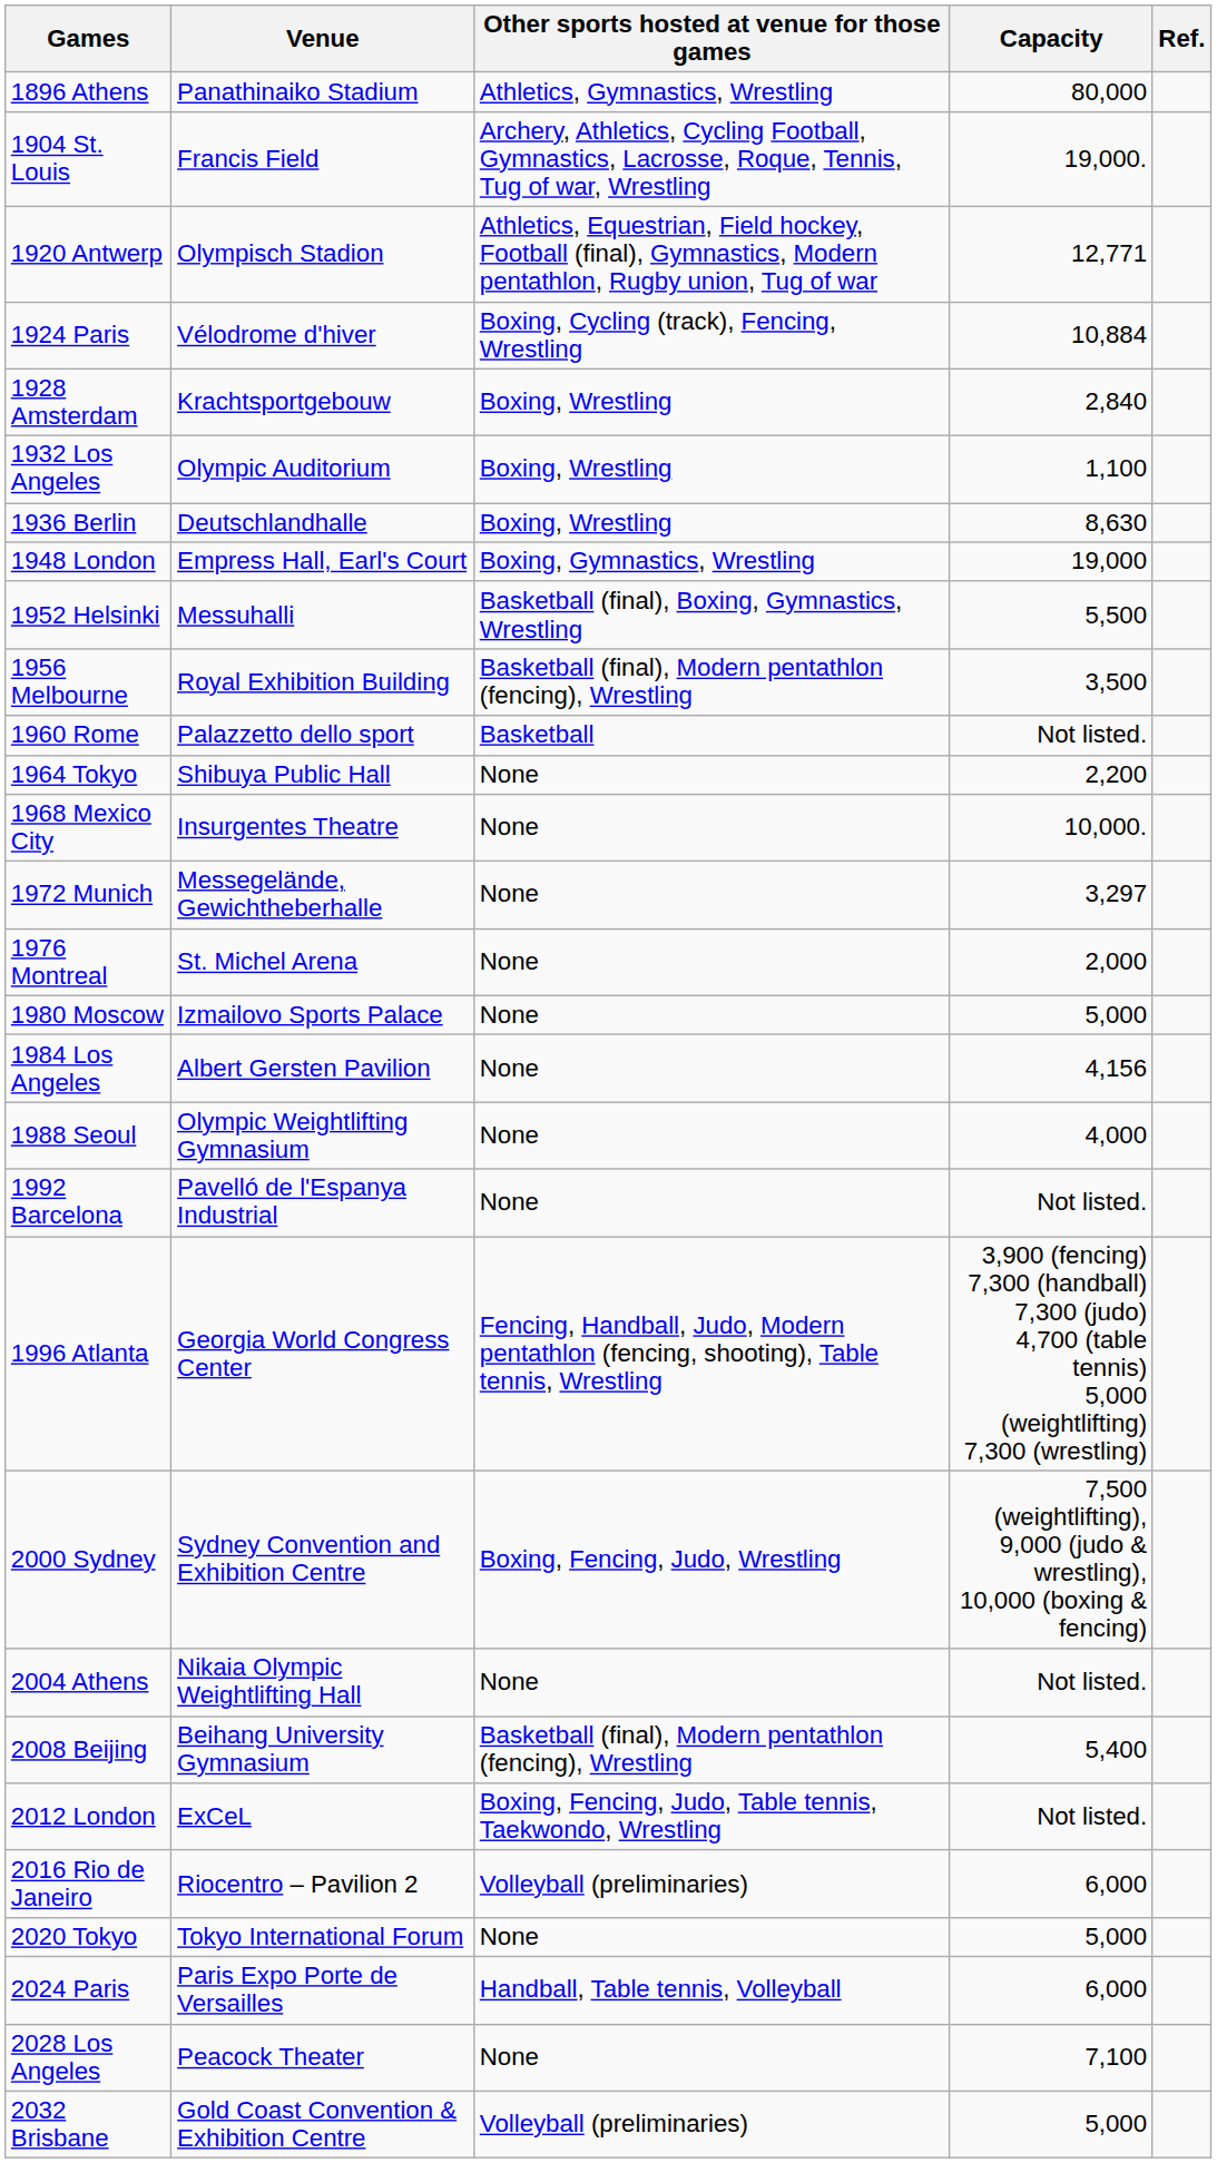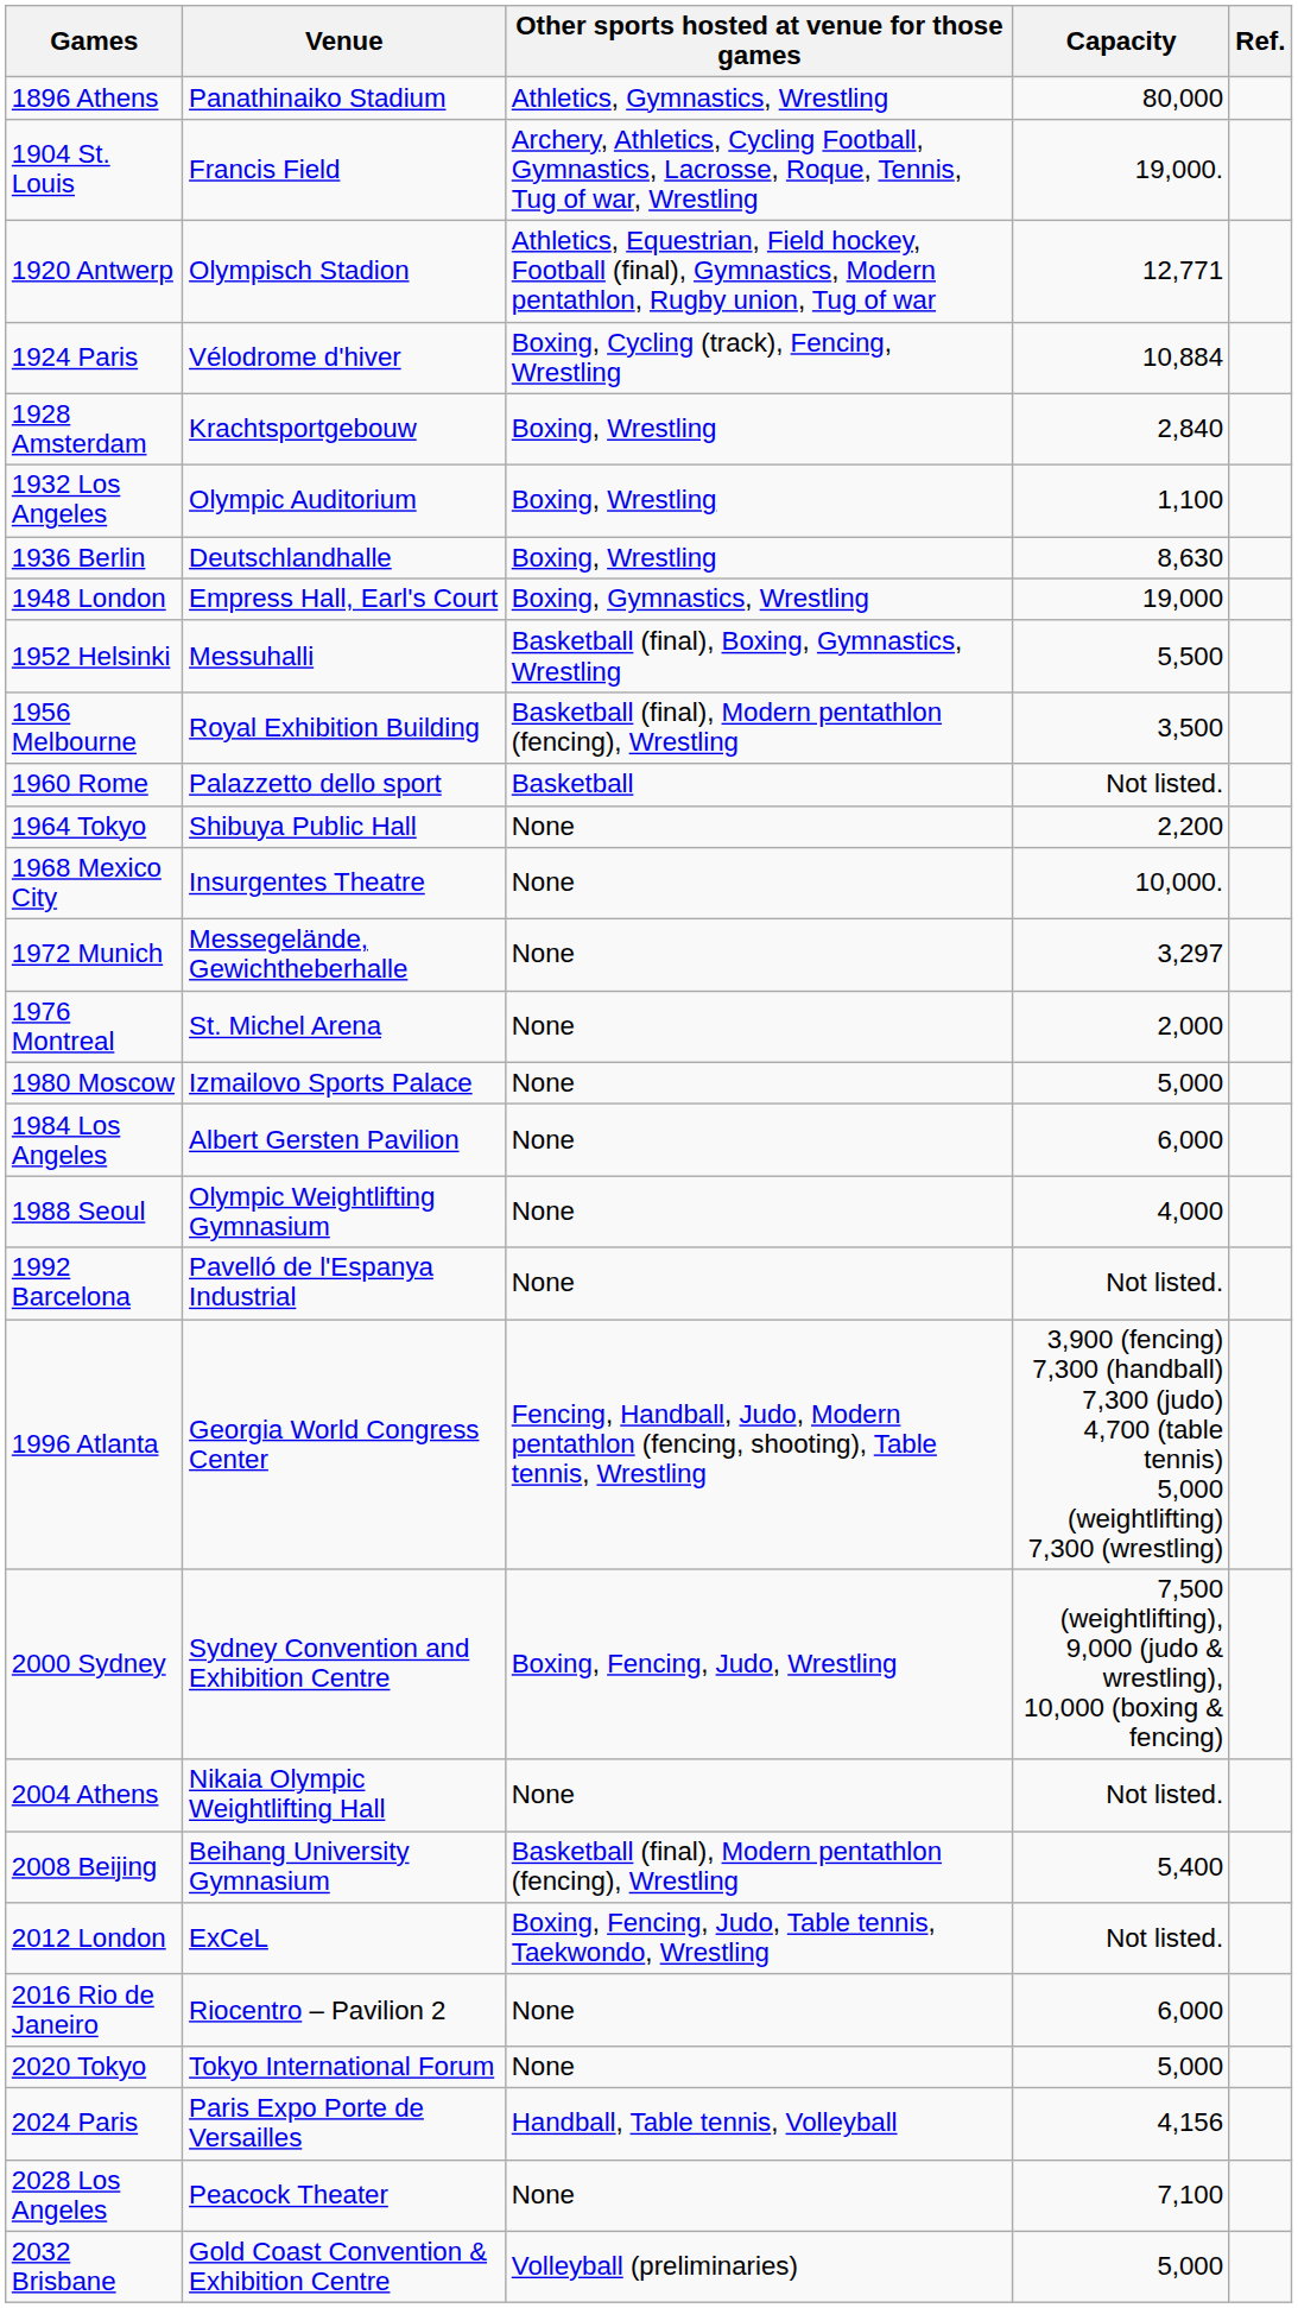1984 Los Angeles | Capacity: 4,156 -> 6,000
2016 Rio de Janeiro | Other sports hosted at venue for those games: Volleyball (preliminaries) -> None
2024 Paris | Capacity: 6,000 -> 4,156
